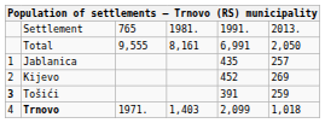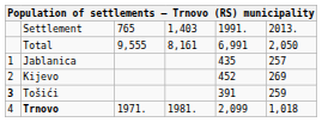Settlement | column 4: 1981. -> 1,403
Trnovo | column 4: 1,403 -> 1981.
